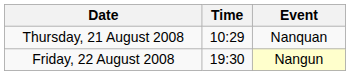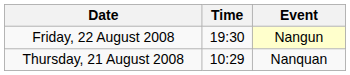rows swapped: Thursday, 21 August 2008 <-> Friday, 22 August 2008
